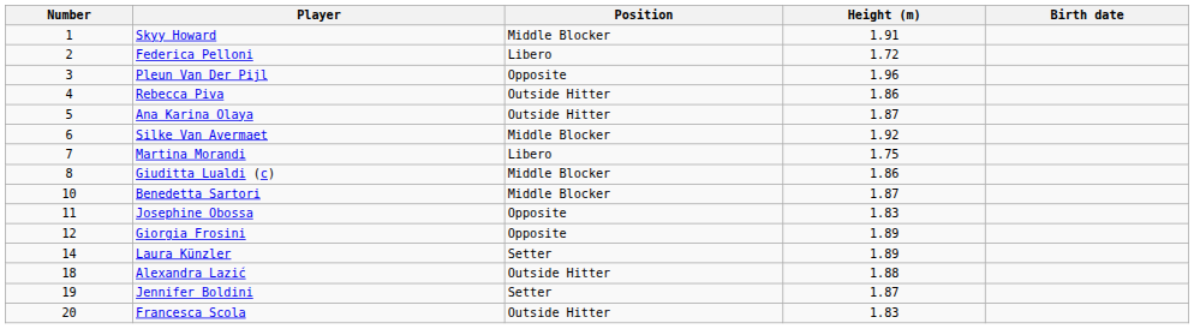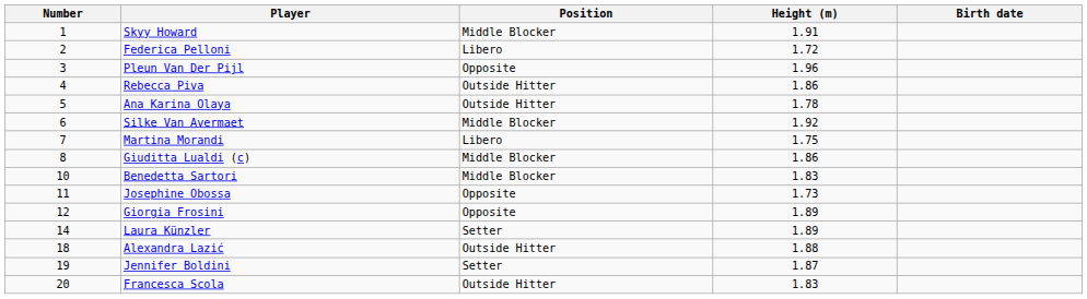Ana Karina Olaya | Height (m): 1.87 -> 1.78
Benedetta Sartori | Height (m): 1.87 -> 1.83
Josephine Obossa | Height (m): 1.83 -> 1.73
